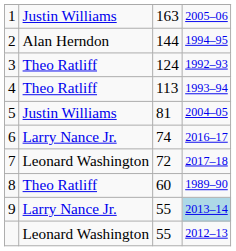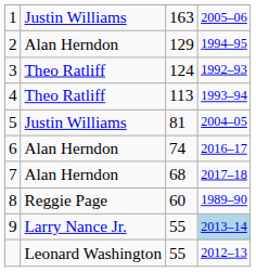2 | column 3: 144 -> 129
6 | column 2: Larry Nance Jr. -> Alan Herndon
7 | column 2: Leonard Washington -> Alan Herndon
7 | column 3: 72 -> 68
8 | column 2: Theo Ratliff -> Reggie Page
